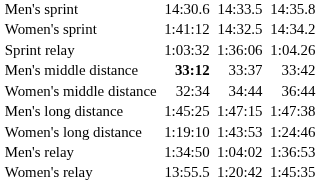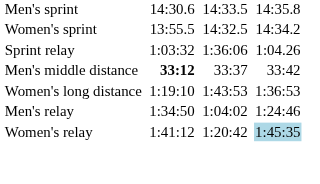Women's sprint | column 3: 1:41:12 -> 13:55.5
- row: Women's middle distance | 32:34 | 34:44 | 36:44
- row: Men's long distance | 1:45:25 | 1:47:15 | 1:47:38
Women's long distance | column 7: 1:24:46 -> 1:36:53
Men's relay | column 7: 1:36:53 -> 1:24:46
Women's relay | column 3: 13:55.5 -> 1:41:12
Women's relay | column 7: no background -> lightblue background
